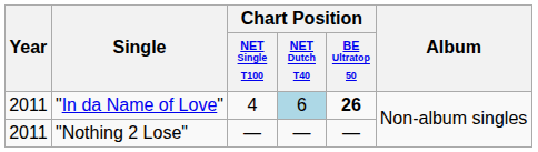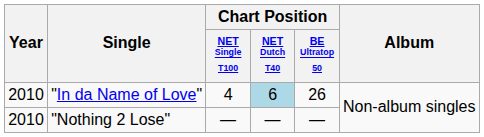"In da Name of Love" | Year: 2011 -> 2010
"In da Name of Love" | Chart Position / BE Ultratop 50: bold -> normal
"Nothing 2 Lose" | Year: 2011 -> 2010
